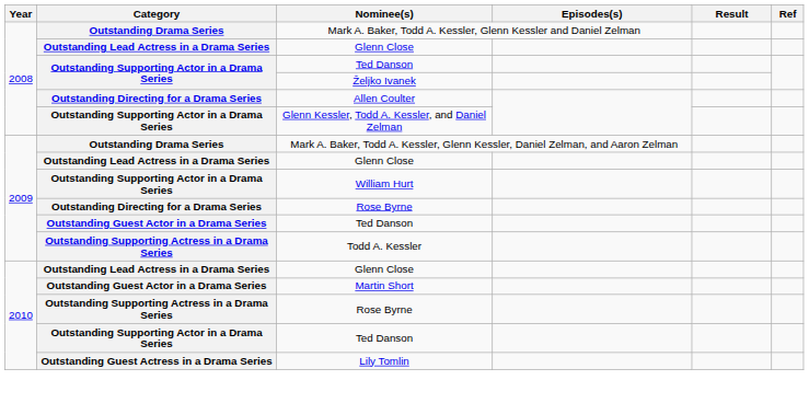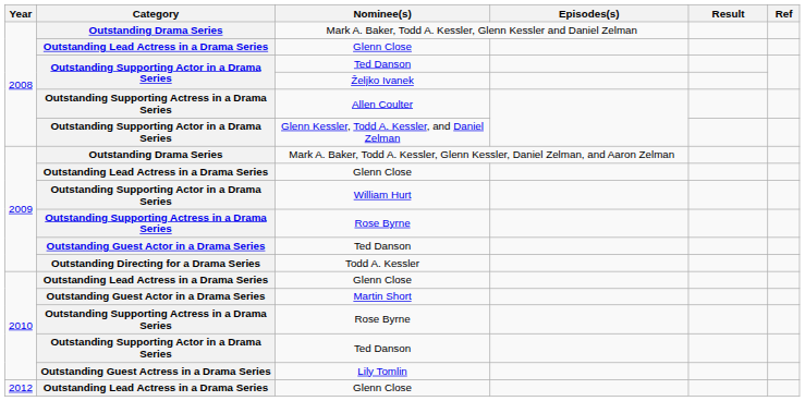Allen Coulter | Category: Outstanding Directing for a Drama Series -> Outstanding Supporting Actress in a Drama Series
2009 / Rose Byrne | Category: Outstanding Directing for a Drama Series -> Outstanding Supporting Actress in a Drama Series
Todd A. Kessler | Category: Outstanding Supporting Actress in a Drama Series -> Outstanding Directing for a Drama Series
+ row: 2012 | Outstanding Lead Actress in a Drama Series | Glenn Close
